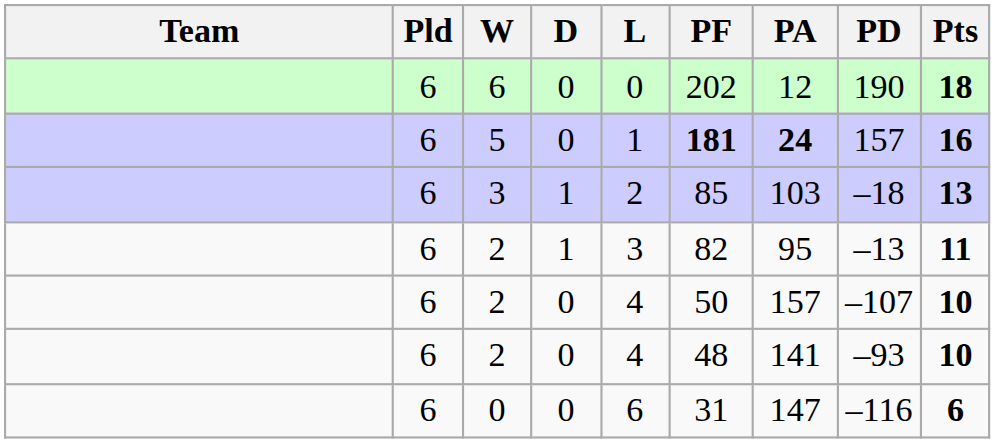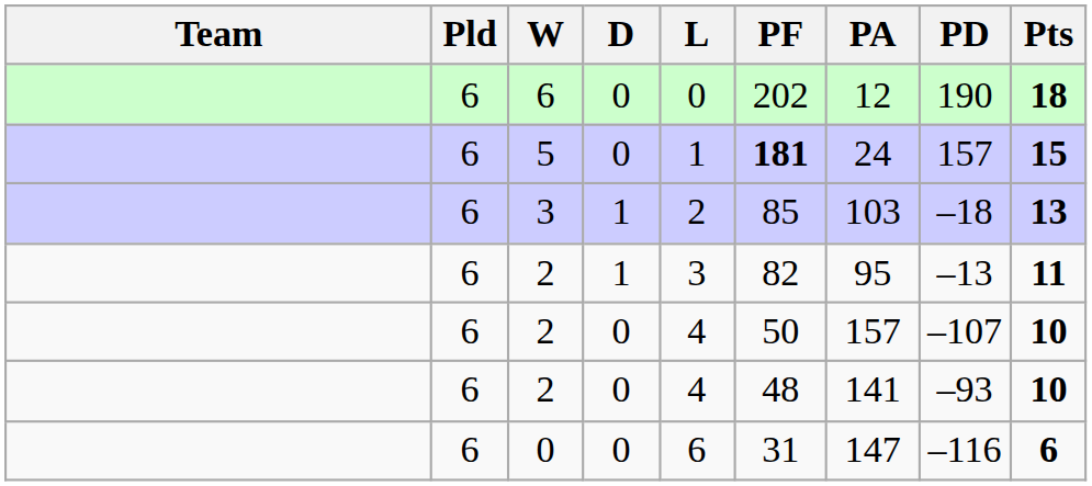5 | PA: bold -> normal
5 | Pts: 16 -> 15
